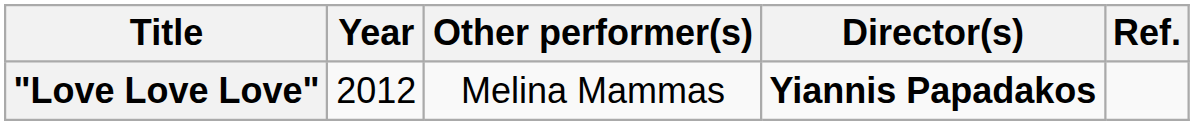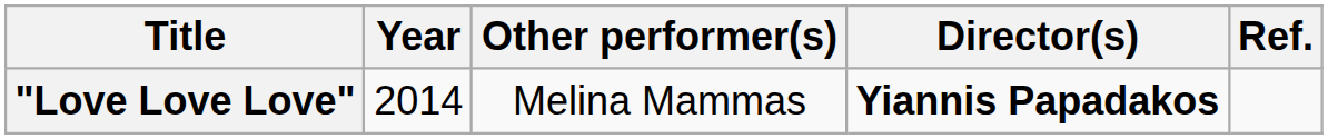"Love Love Love" | Year: 2012 -> 2014
